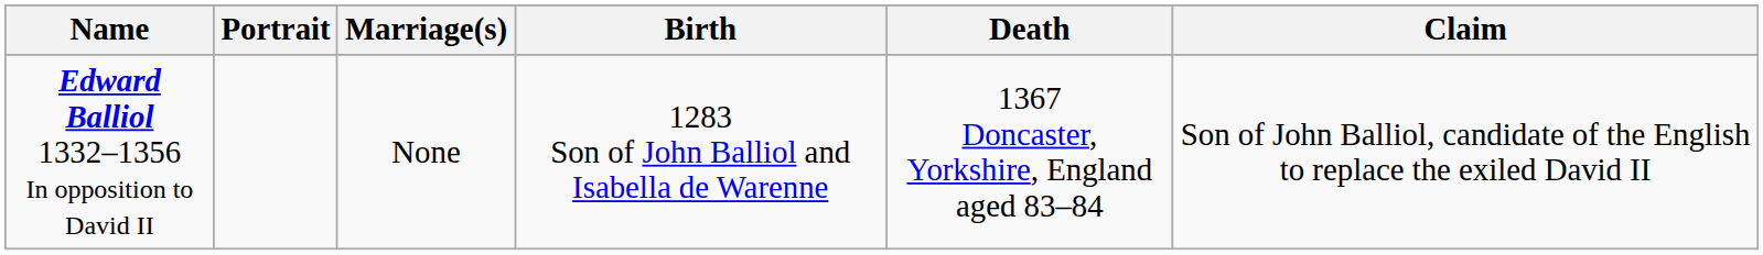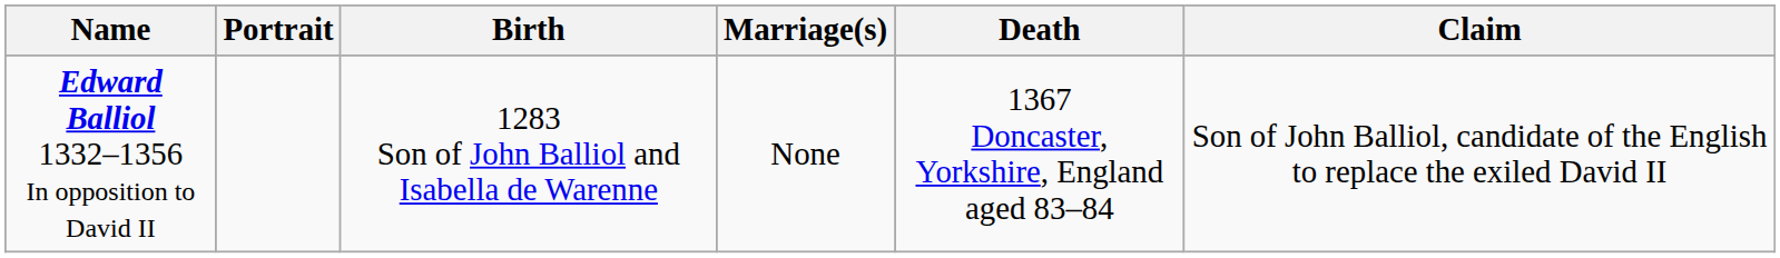columns swapped: Birth <-> Marriage(s)
